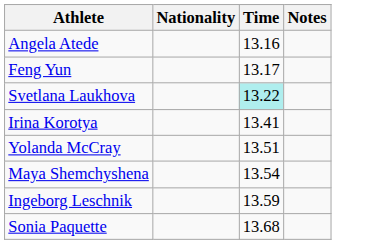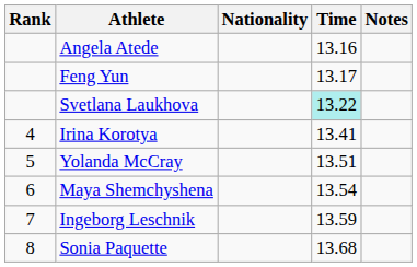+ column: Rank | 4 | 5 | 6 | 7 | 8
